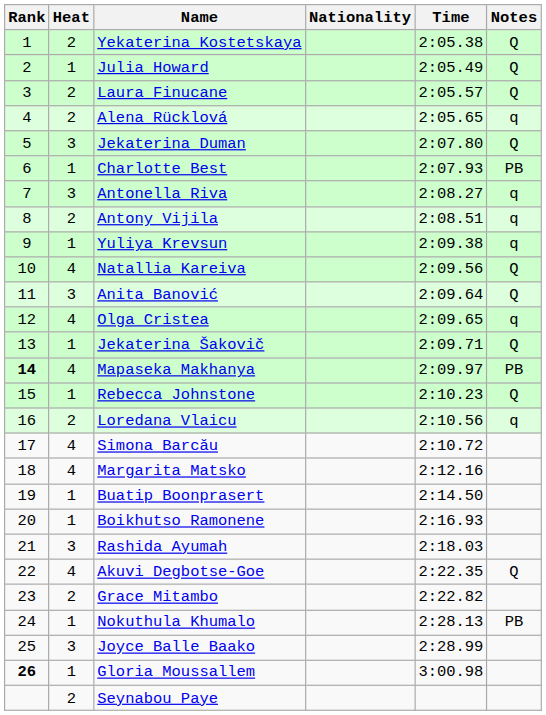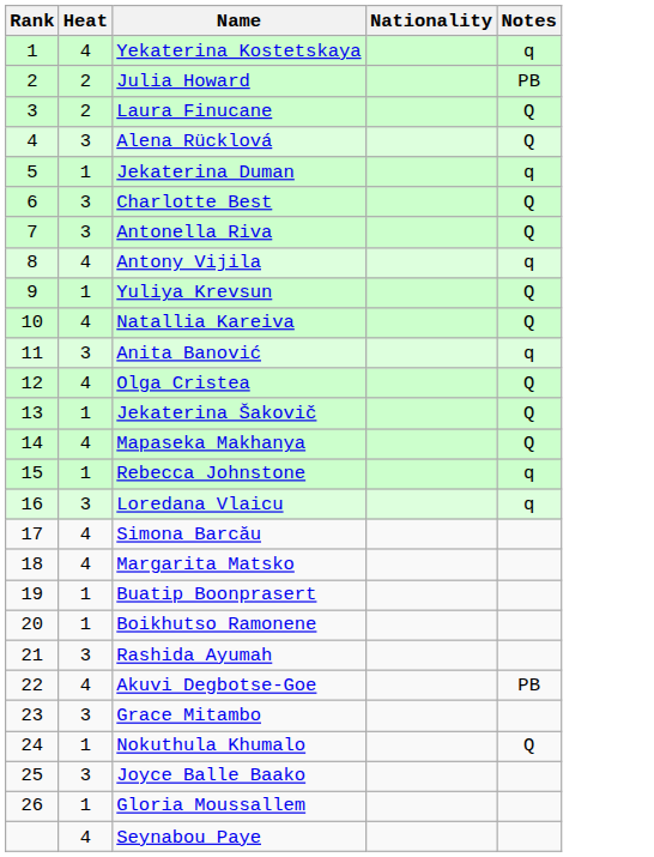- column: Time | 2:05.38 | 2:05.49 | 2:05.57 | 2:05.65 | 2:07.80 | 2:07.93 | 2:08.27 | 2:08.51 | 2:09.38 | 2:09.56 | 2:09.64 | 2:09.65 | 2:09.71 | 2:09.97 | 2:10.23 | 2:10.56 | 2:10.72 | 2:12.16 | 2:14.50 | 2:16.93 | 2:18.03 | 2:22.35 | 2:22.82 | 2:28.13 | 2:28.99 | 3:00.98
Yekaterina Kostetskaya | Heat: 2 -> 4
Yekaterina Kostetskaya | Notes: Q -> q
Julia Howard | Heat: 1 -> 2
Julia Howard | Notes: Q -> PB
Alena Rücklová | Heat: 2 -> 3
Alena Rücklová | Notes: q -> Q
Jekaterina Duman | Heat: 3 -> 1
Jekaterina Duman | Notes: Q -> q
Charlotte Best | Heat: 1 -> 3
Charlotte Best | Notes: PB -> Q
Antonella Riva | Notes: q -> Q
Antony Vijila | Heat: 2 -> 4
Yuliya Krevsun | Notes: q -> Q
Anita Banović | Notes: Q -> q
Olga Cristea | Notes: q -> Q
Mapaseka Makhanya | Rank: bold -> normal
Mapaseka Makhanya | Notes: PB -> Q
Rebecca Johnstone | Notes: Q -> q
Loredana Vlaicu | Heat: 2 -> 3
Akuvi Degbotse-Goe | Notes: Q -> PB
Grace Mitambo | Heat: 2 -> 3
Nokuthula Khumalo | Notes: PB -> Q
Gloria Moussallem | Rank: bold -> normal
Seynabou Paye | Heat: 2 -> 4
